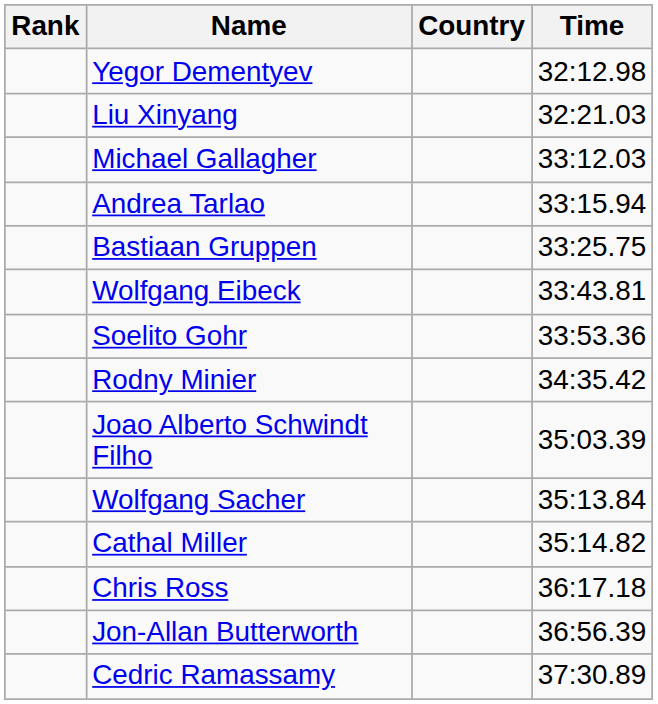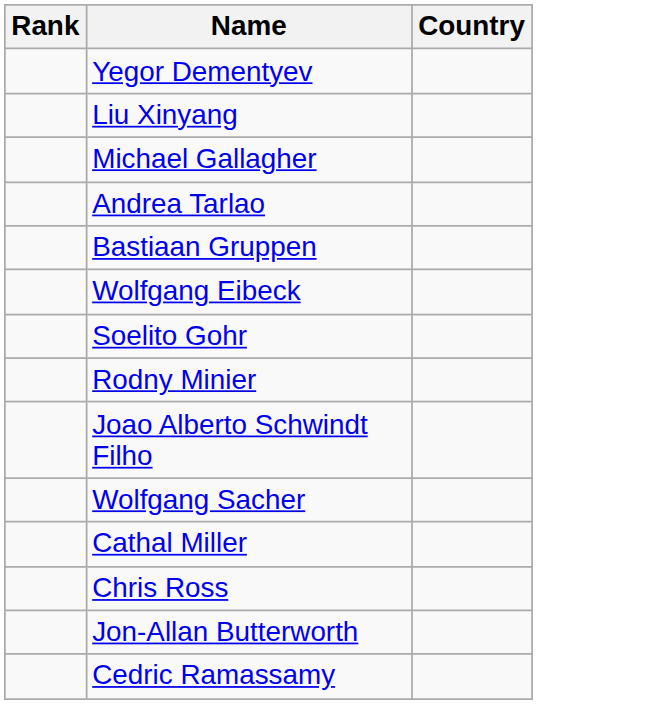- column: Time | 32:12.98 | 32:21.03 | 33:12.03 | 33:15.94 | 33:25.75 | 33:43.81 | 33:53.36 | 34:35.42 | 35:03.39 | 35:13.84 | 35:14.82 | 36:17.18 | 36:56.39 | 37:30.89
